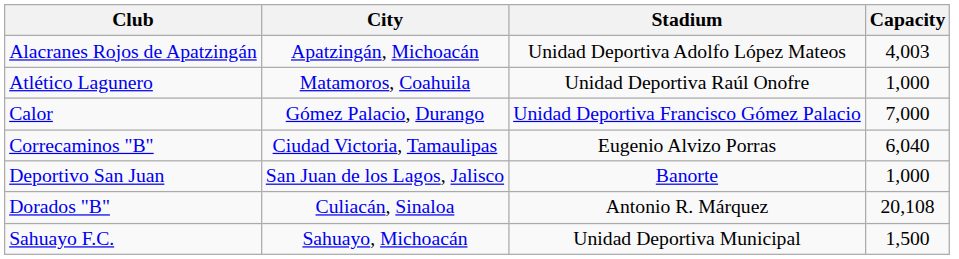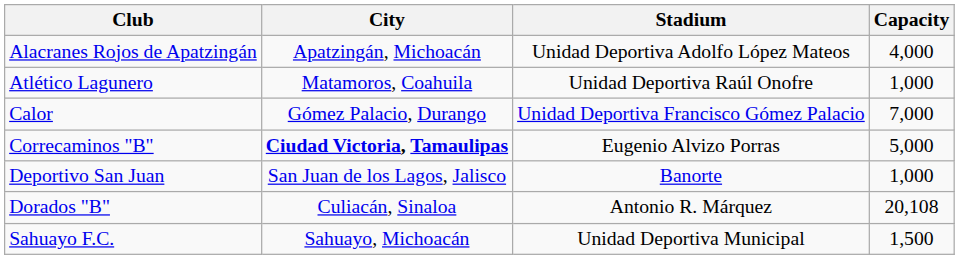Alacranes Rojos de Apatzingán | Capacity: 4,003 -> 4,000
Correcaminos "B" | City: normal -> bold
Correcaminos "B" | Capacity: 6,040 -> 5,000
